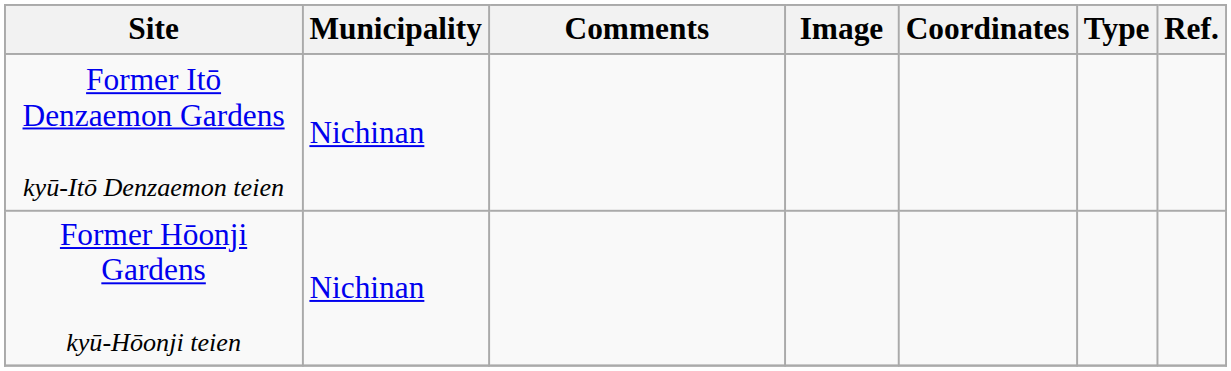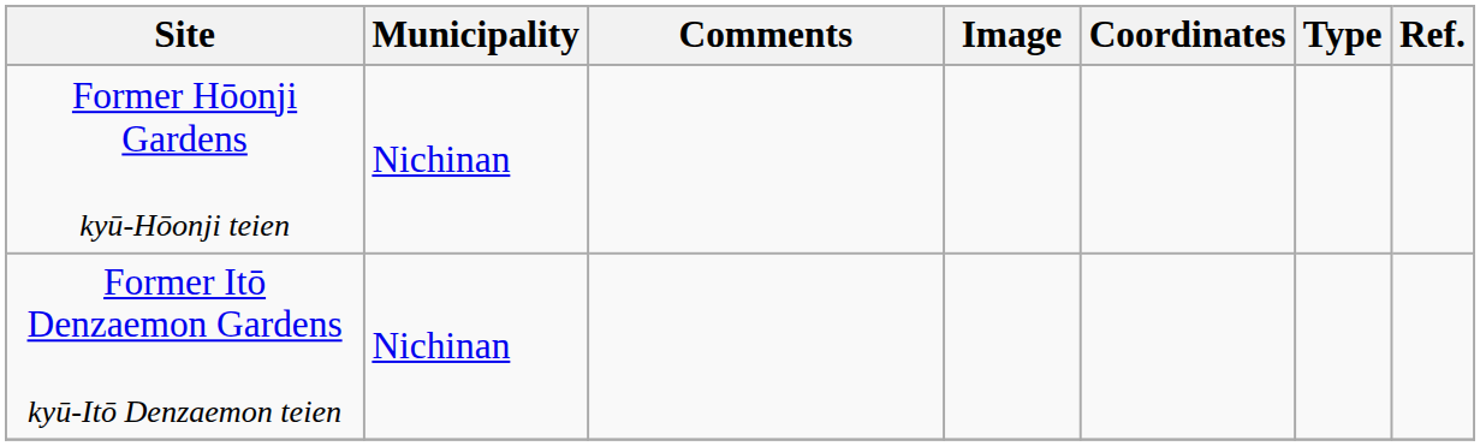rows swapped: Former Itō Denzaemon Gardens kyū-Itō Denzaemon teien <-> Former Hōonji Gardens kyū-Hōonji teien
